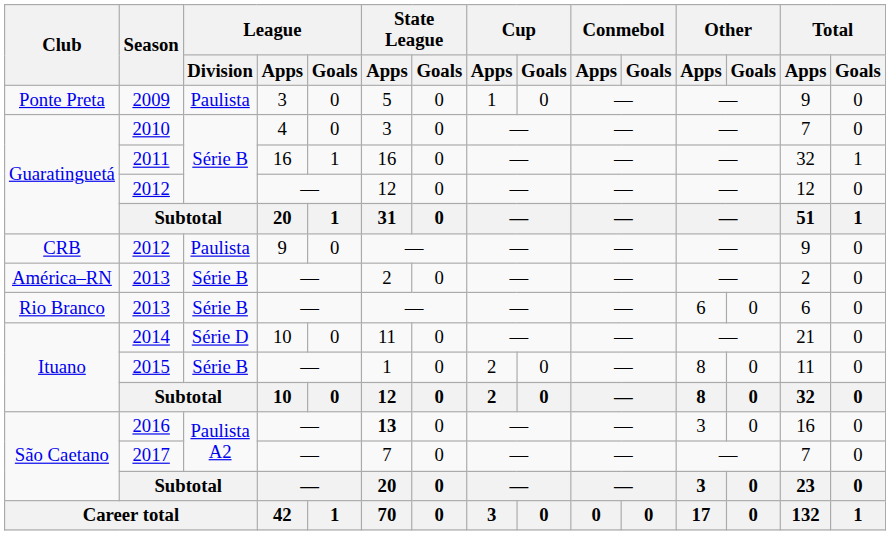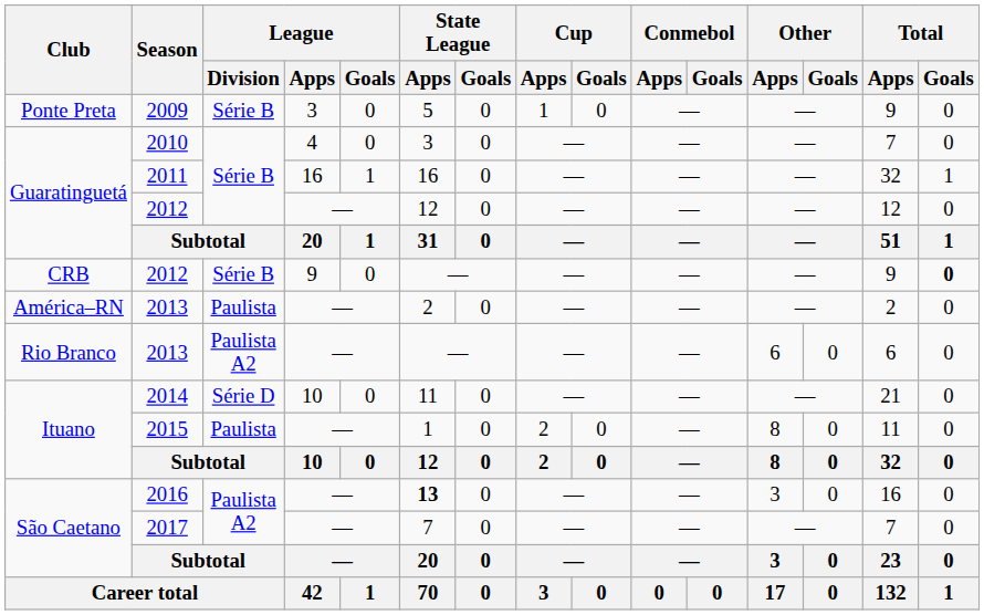2009 | League / Division: Paulista -> Série B
CRB / 2012 | League / Division: Paulista -> Série B
CRB / 2012 | Total / Goals: normal -> bold
América–RN / 2013 | League / Division: Série B -> Paulista
Rio Branco / 2013 | League / Division: Série B -> Paulista A2
2015 | League / Division: Série B -> Paulista
